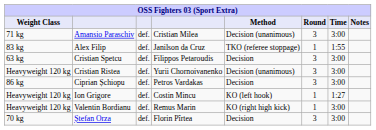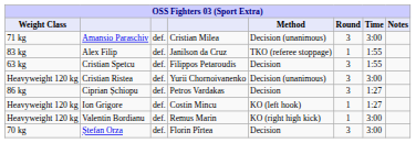Cristian Spetcu | Time: 3:00 -> 1:55
Ciprian Șchiopu | Time: 3:00 -> 1:27
